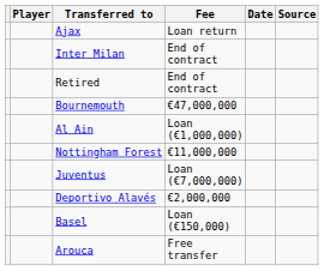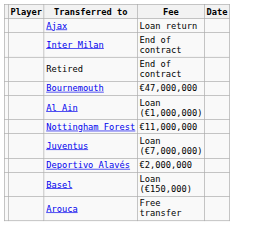- column: Source
